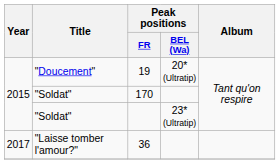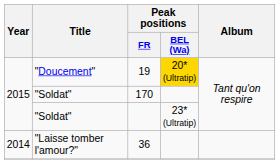19 | Peak positions / BEL (Wa): no background -> gold background
36 | Year: 2017 -> 2014
